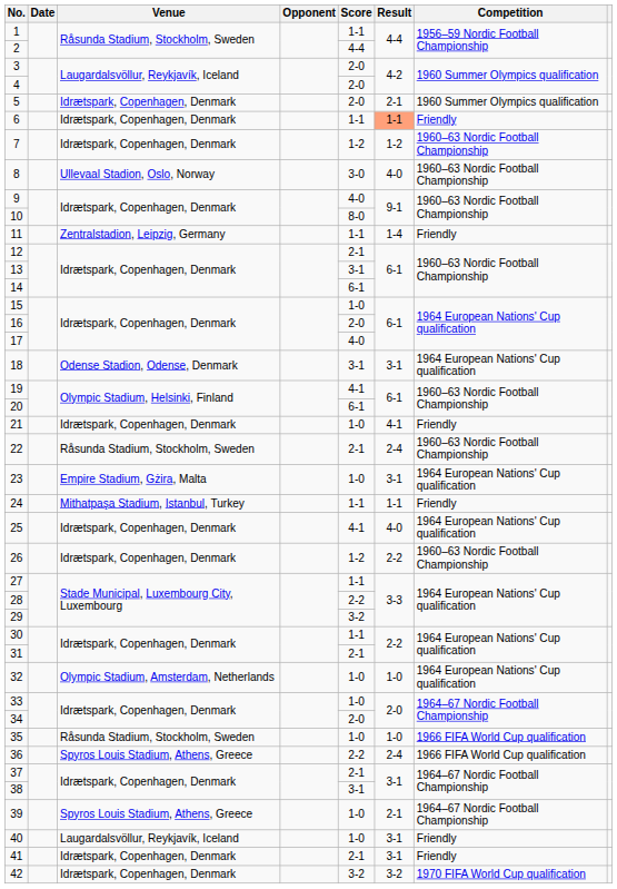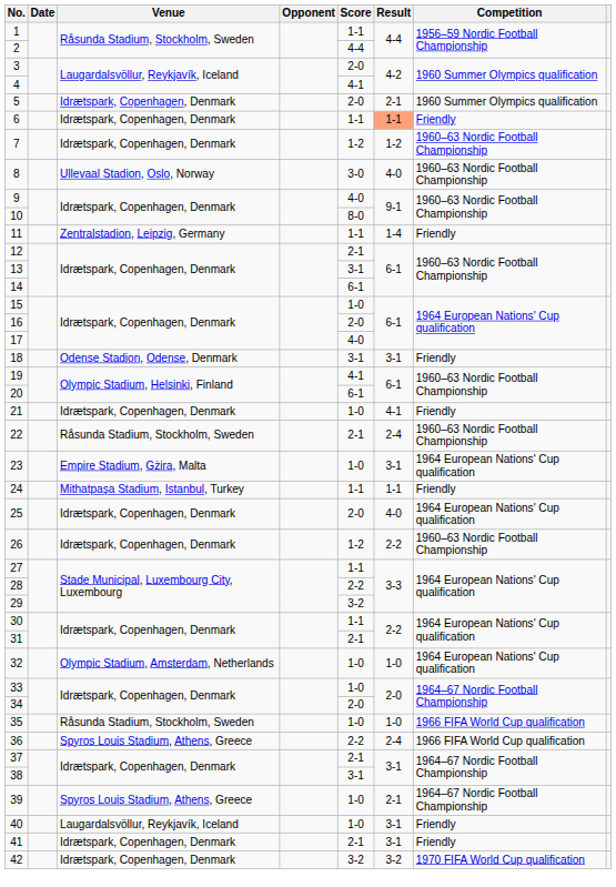4 | Score: 2-0 -> 4-1
18 | Competition: 1964 European Nations' Cup qualification -> Friendly
25 | Score: 4-1 -> 2-0
